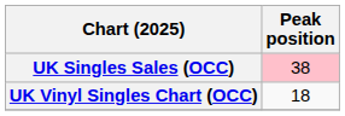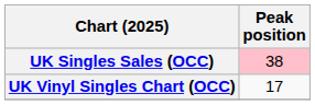UK Vinyl Singles Chart (OCC) | Peak position: 18 -> 17
